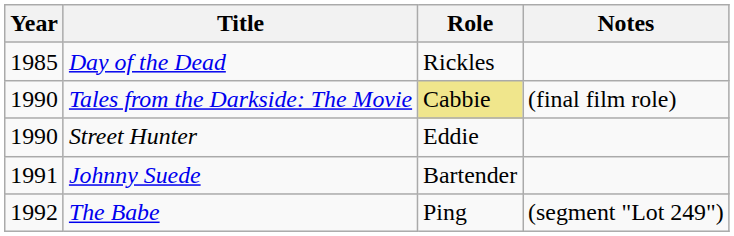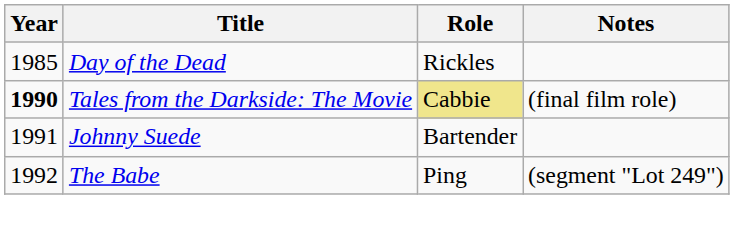Tales from the Darkside: The Movie | Year: normal -> bold
- row: 1990 | Street Hunter | Eddie
